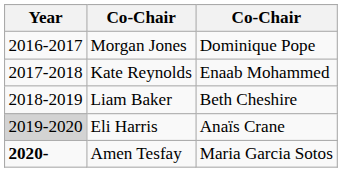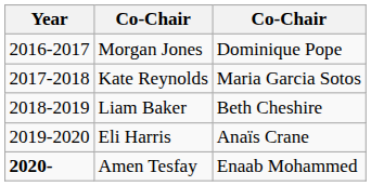Kate Reynolds | column 3: Enaab Mohammed -> Maria Garcia Sotos
Eli Harris | Year: lightgrey background -> no background
Amen Tesfay | column 3: Maria Garcia Sotos -> Enaab Mohammed
